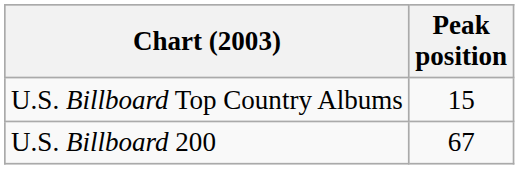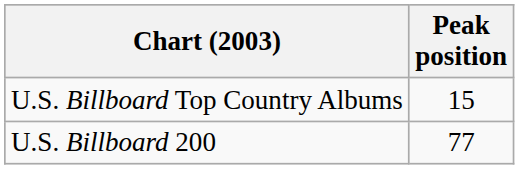U.S. Billboard 200 | Peak position: 67 -> 77
